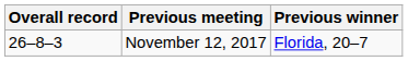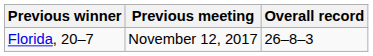columns swapped: Overall record <-> Previous winner
